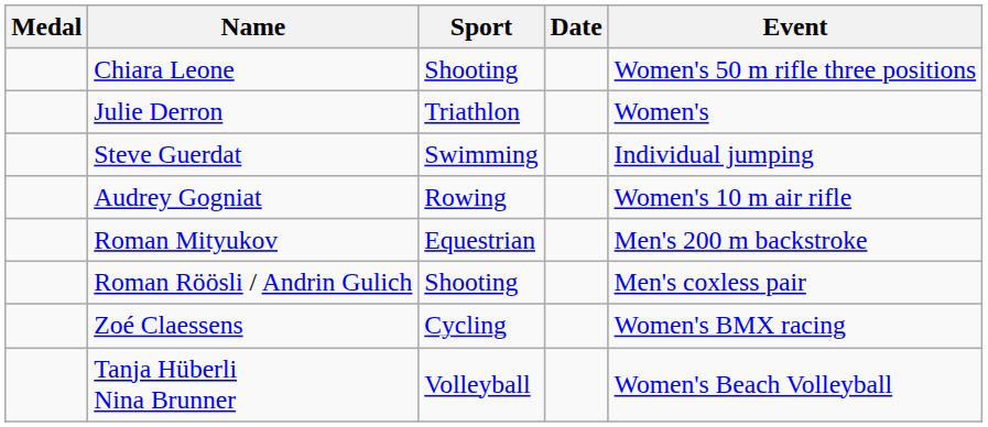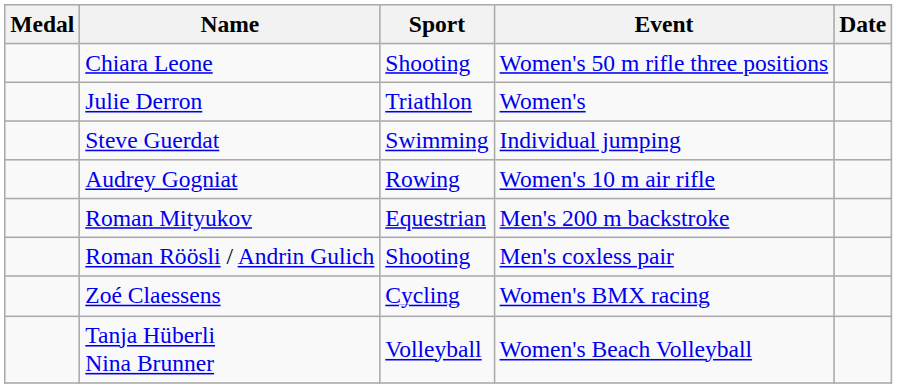columns swapped: Event <-> Date
